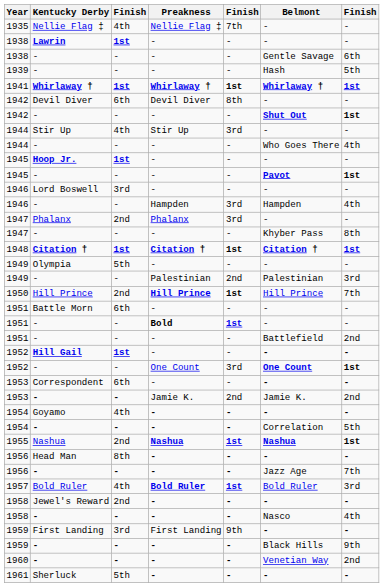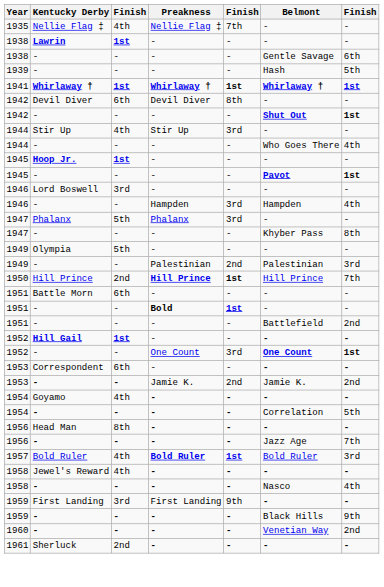1947 / Phalanx | column 3: 2nd -> 5th
- row: 1948 | Citation † | 1st | Citation † | 1st | Citation † | 1st
- row: 1955 | Nashua | 2nd | Nashua | 1st | Nashua | 1st
1958 / Jewel's Reward | column 3: 2nd -> 4th
1961 | column 3: 5th -> 2nd
